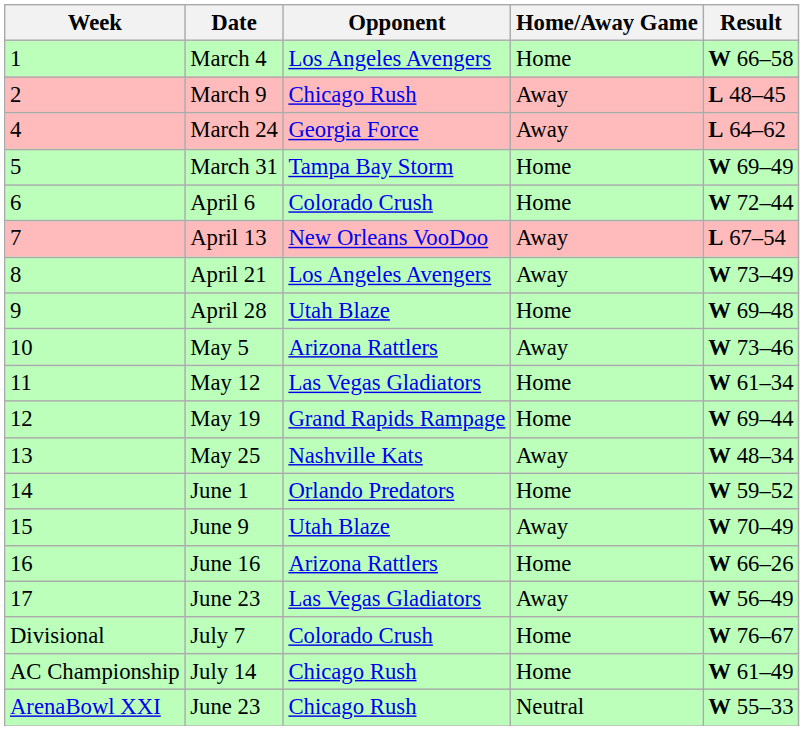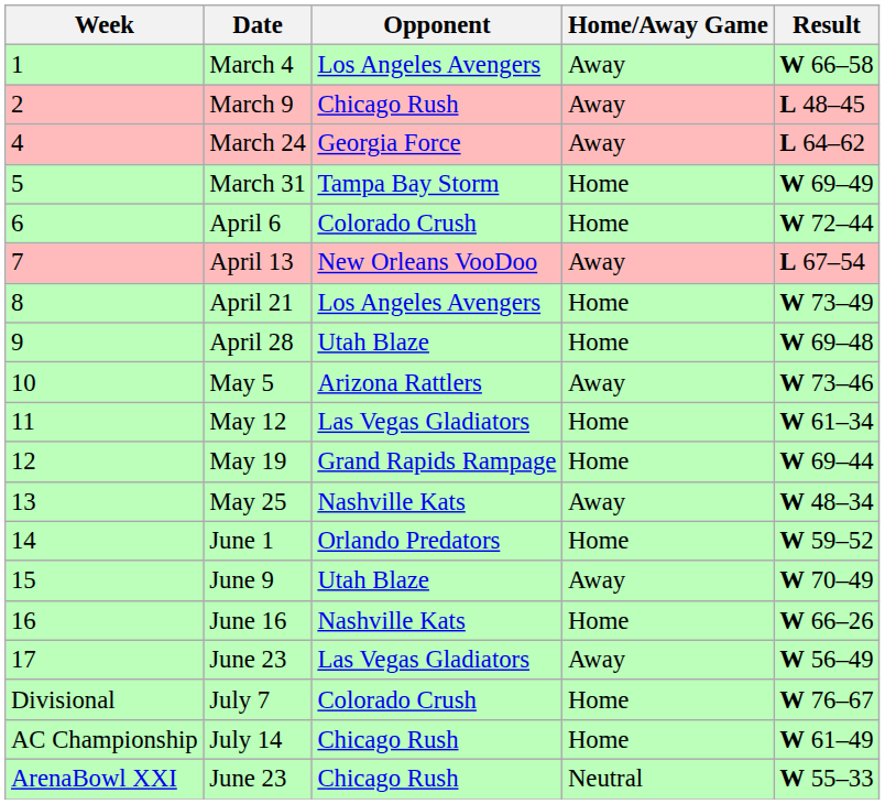March 4 | Home/Away Game: Home -> Away
April 21 | Home/Away Game: Away -> Home
June 16 | Opponent: Arizona Rattlers -> Nashville Kats
